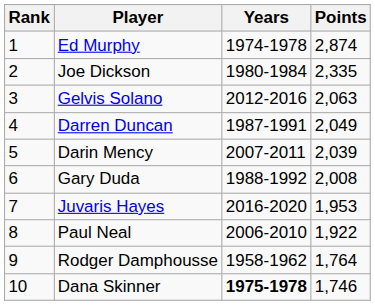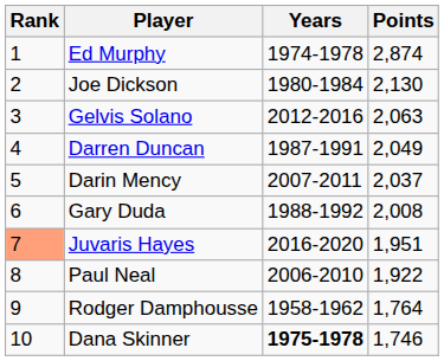Joe Dickson | Points: 2,335 -> 2,130
Darin Mency | Points: 2,039 -> 2,037
Juvaris Hayes | Rank: no background -> lightsalmon background
Juvaris Hayes | Points: 1,953 -> 1,951
